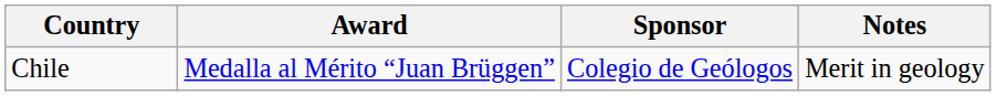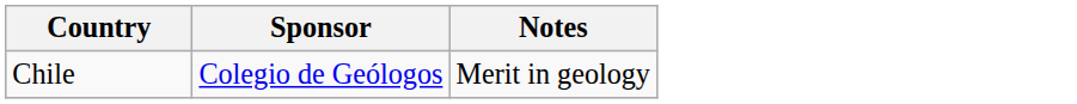- column: Award | Medalla al Mérito “Juan Brüggen”
